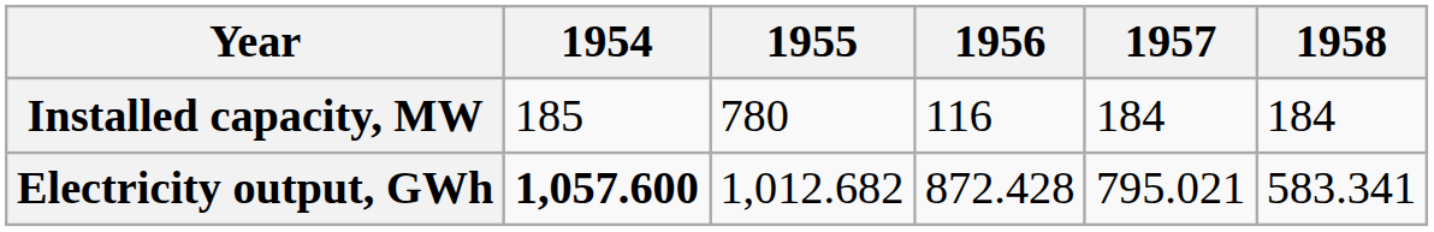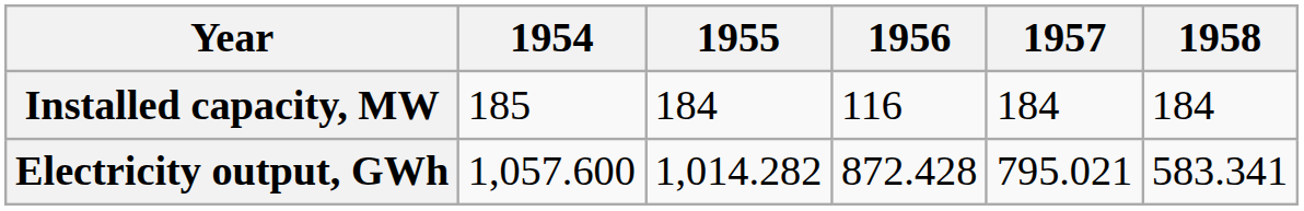Installed capacity, MW | 1955: 780 -> 184
Electricity output, GWh | 1954: bold -> normal
Electricity output, GWh | 1955: 1,012.682 -> 1,014.282
